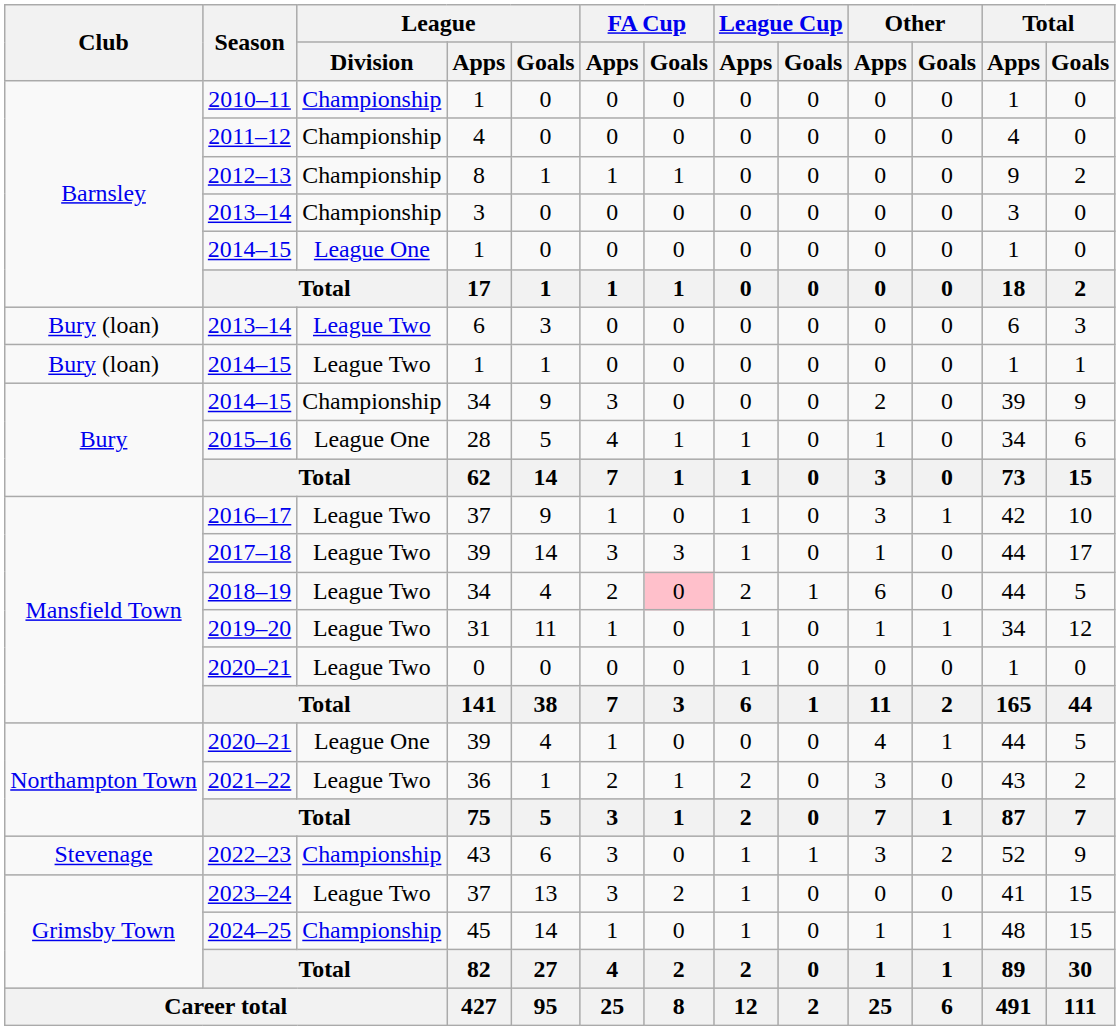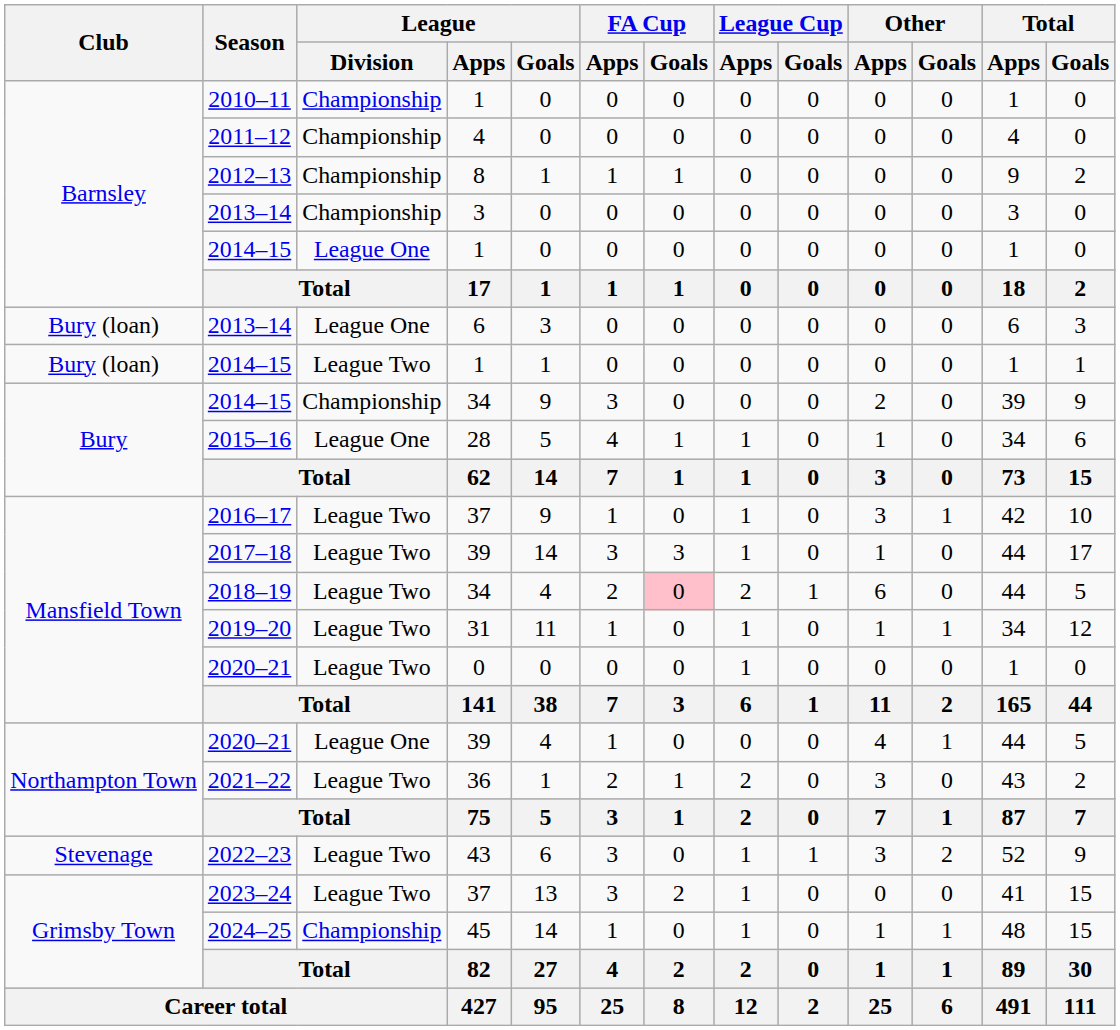Bury (loan) / 2013–14 | League / Division: League Two -> League One
2022–23 | League / Division: Championship -> League Two
